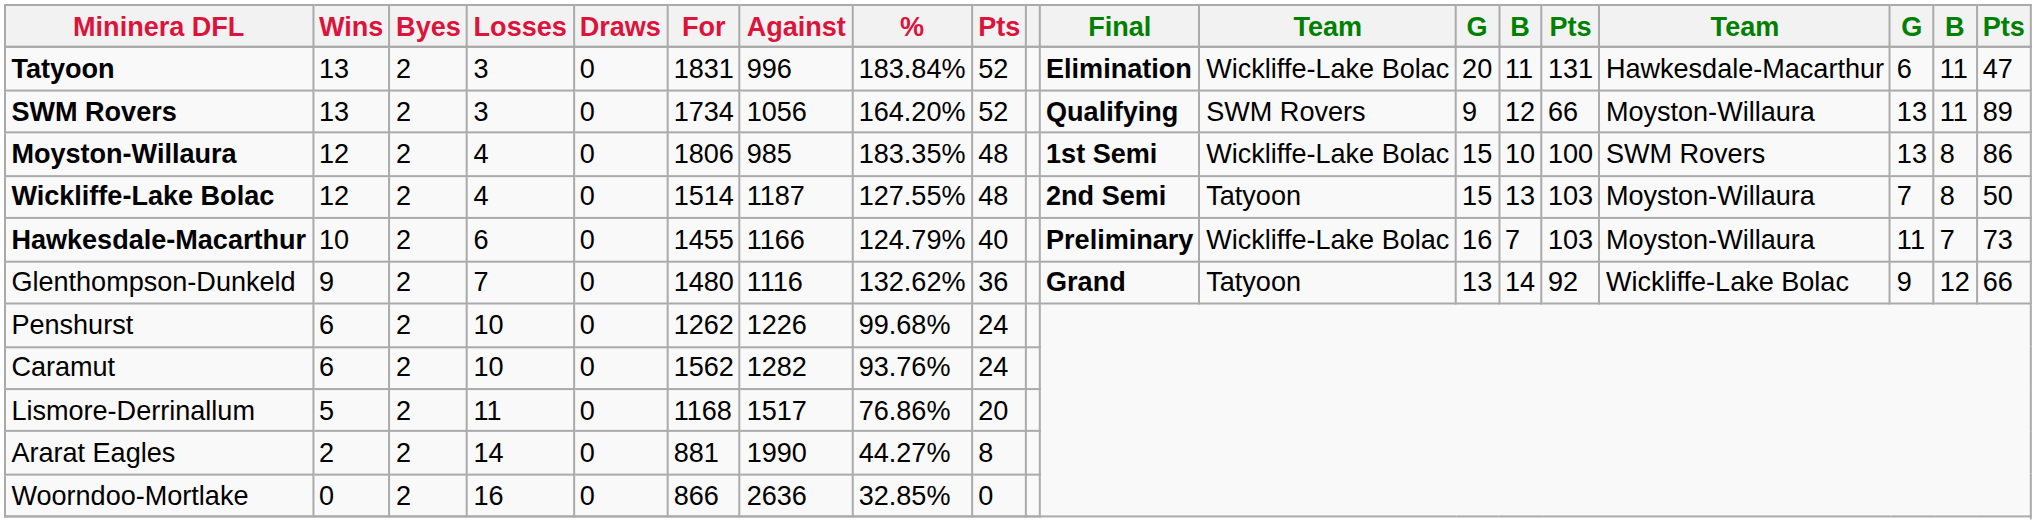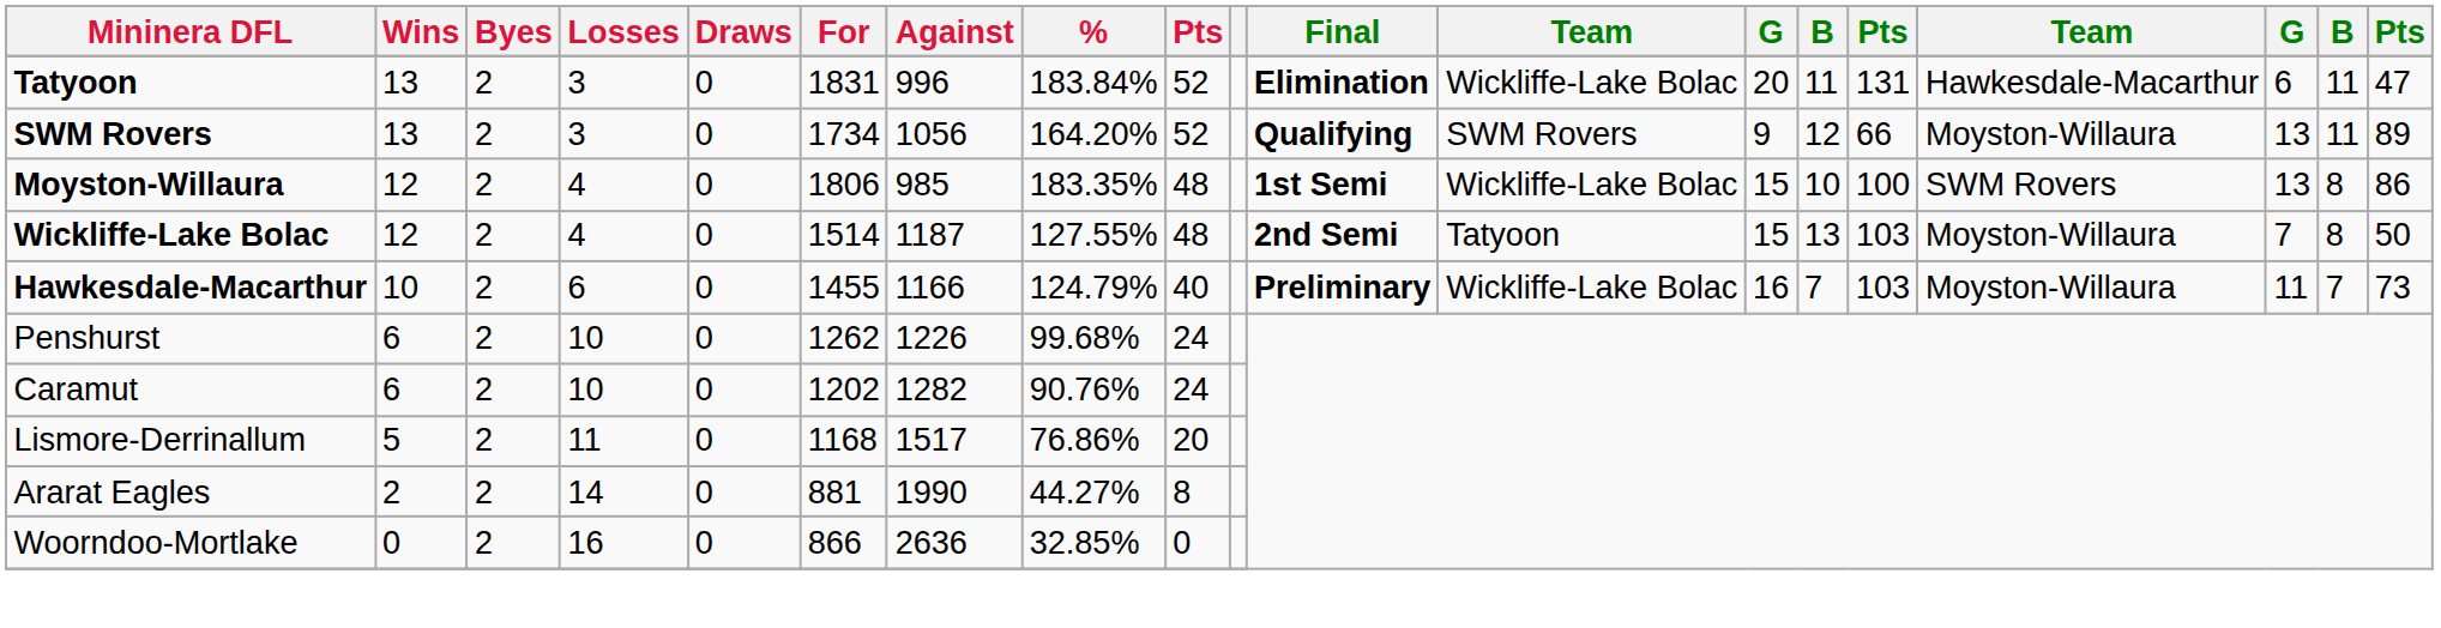- row: Glenthompson-Dunkeld | 9 | 2 | 7 | 0 | 1480 | 1116 | 132.62% | 36 | Grand | Tatyoon | 13 | 14 | 92 | Wickliffe-Lake Bolac | 9 | 12 | 66
Caramut | For: 1562 -> 1202
Caramut | %: 93.76% -> 90.76%
